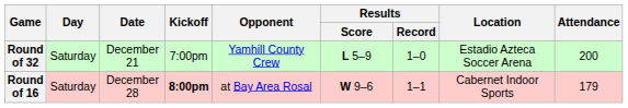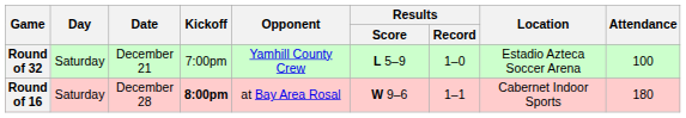Round of 32 | Attendance: 200 -> 100
Round of 16 | Attendance: 179 -> 180
